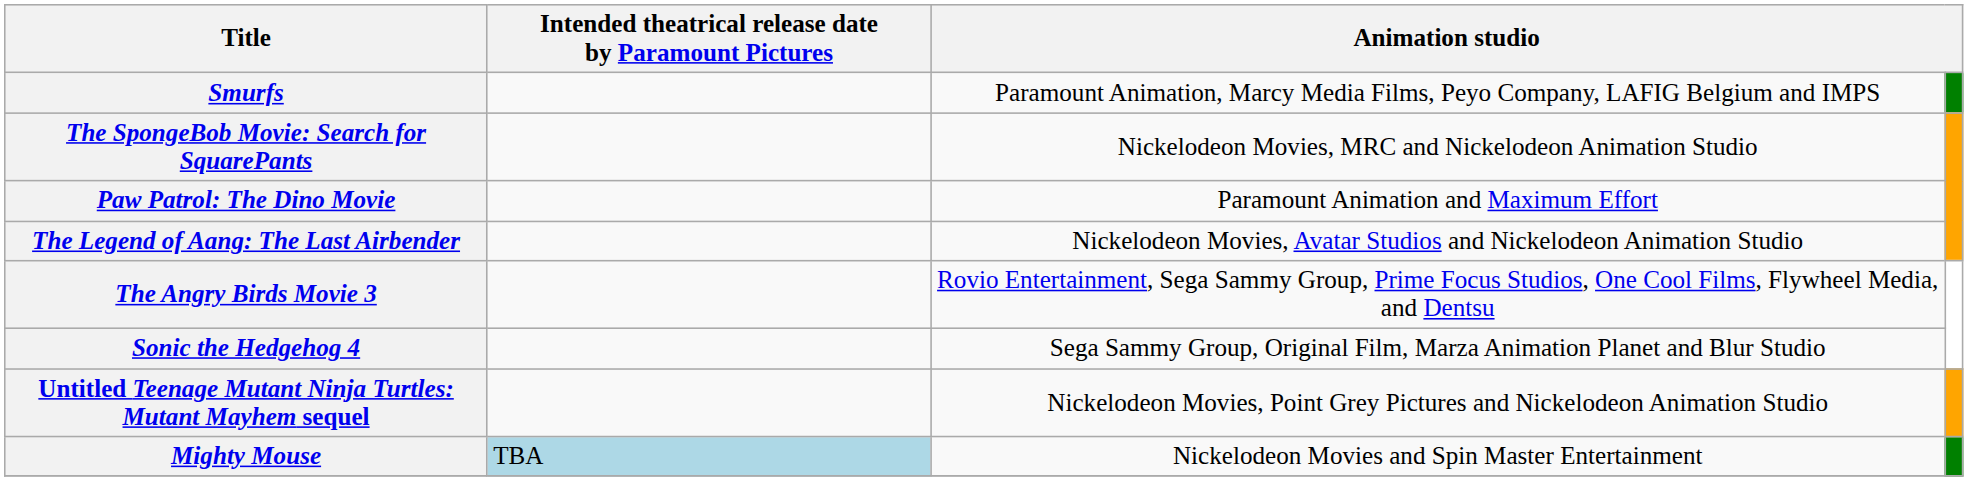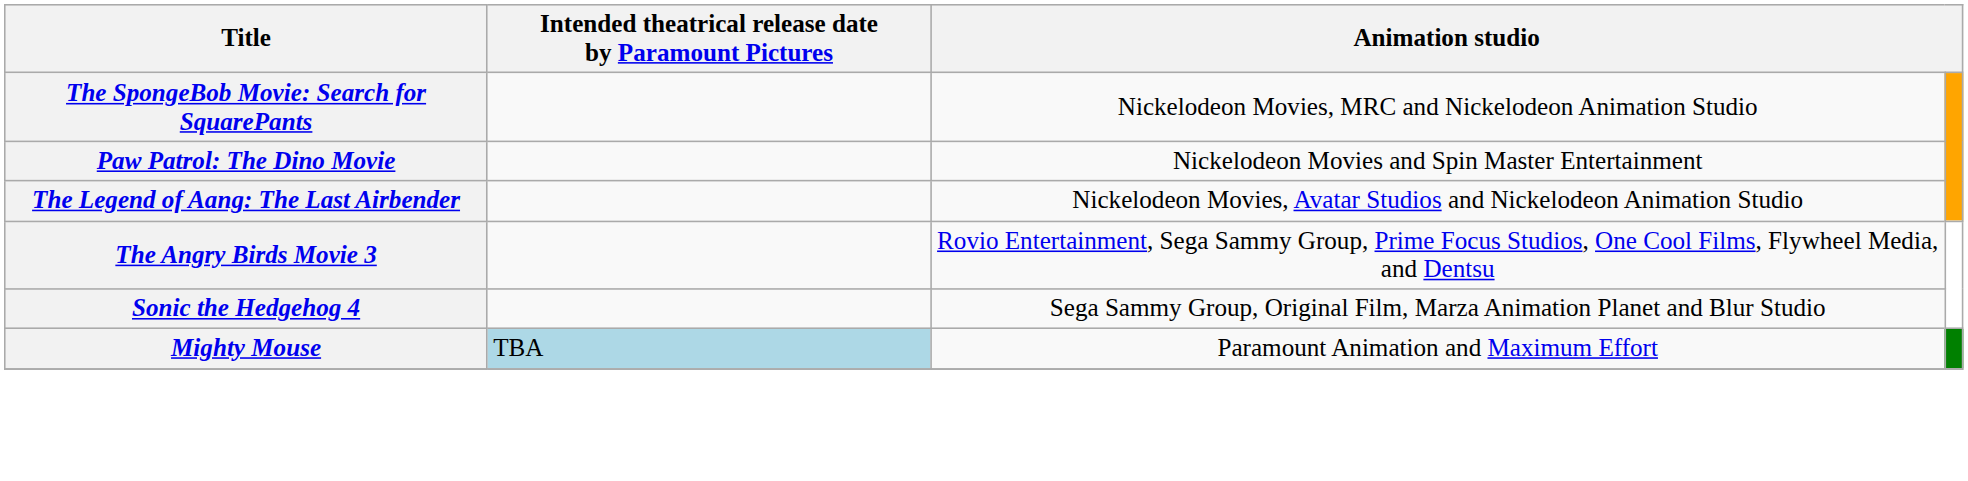- row: Smurfs | Paramount Animation, Marcy Media Films, Peyo Company, LAFIG Belgium and IMPS
Paw Patrol: The Dino Movie | column 3: Paramount Animation and Maximum Effort -> Nickelodeon Movies and Spin Master Entertainment
- row: Untitled Teenage Mutant Ninja Turtles: Mutant Mayhem sequel | Nickelodeon Movies, Point Grey Pictures and Nickelodeon Animation Studio
Mighty Mouse | column 3: Nickelodeon Movies and Spin Master Entertainment -> Paramount Animation and Maximum Effort
